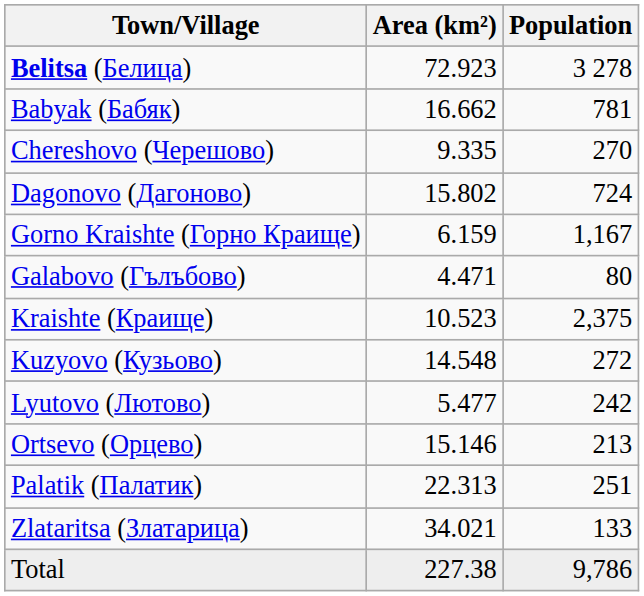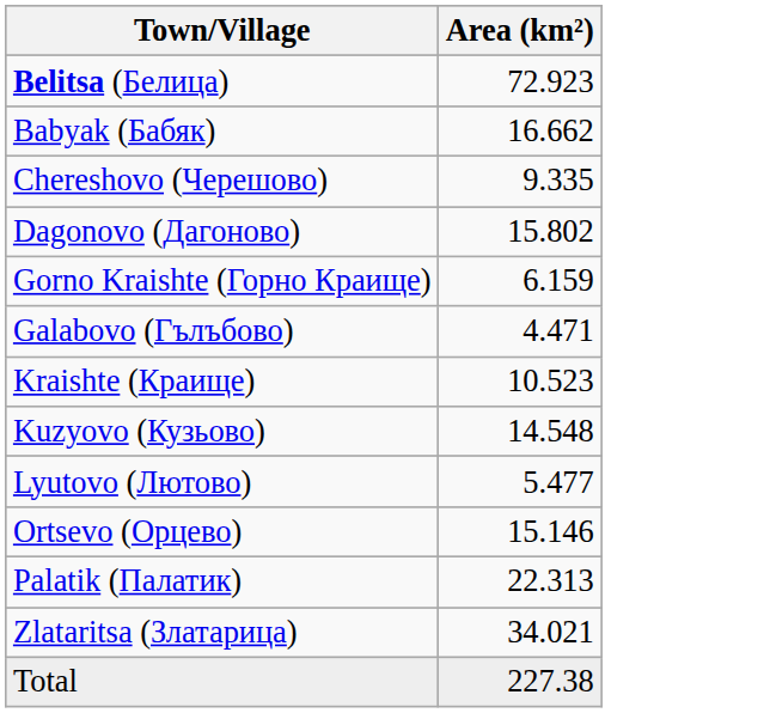- column: Population | 3 278 | 781 | 270 | 724 | 1,167 | 80 | 2,375 | 272 | 242 | 213 | 251 | 133 | 9,786
